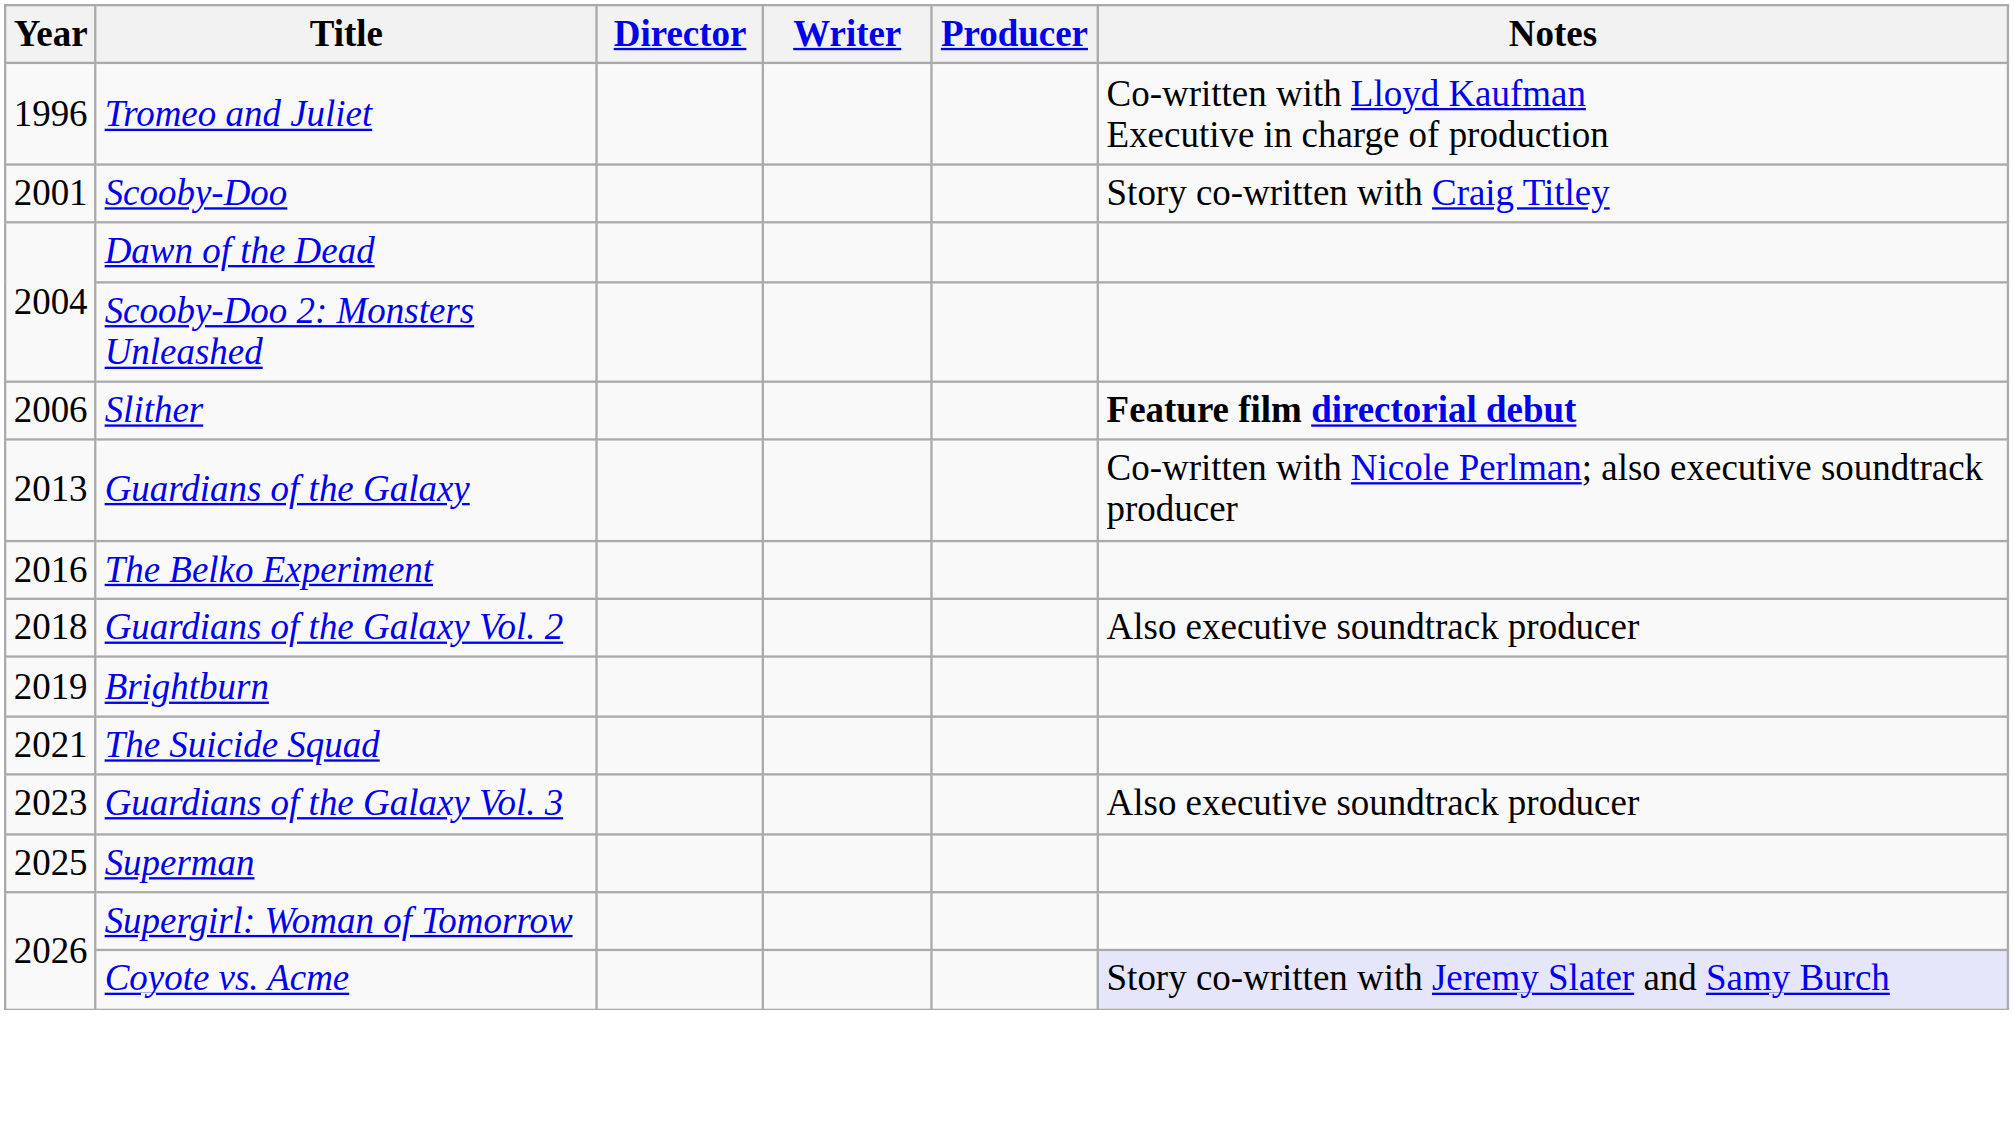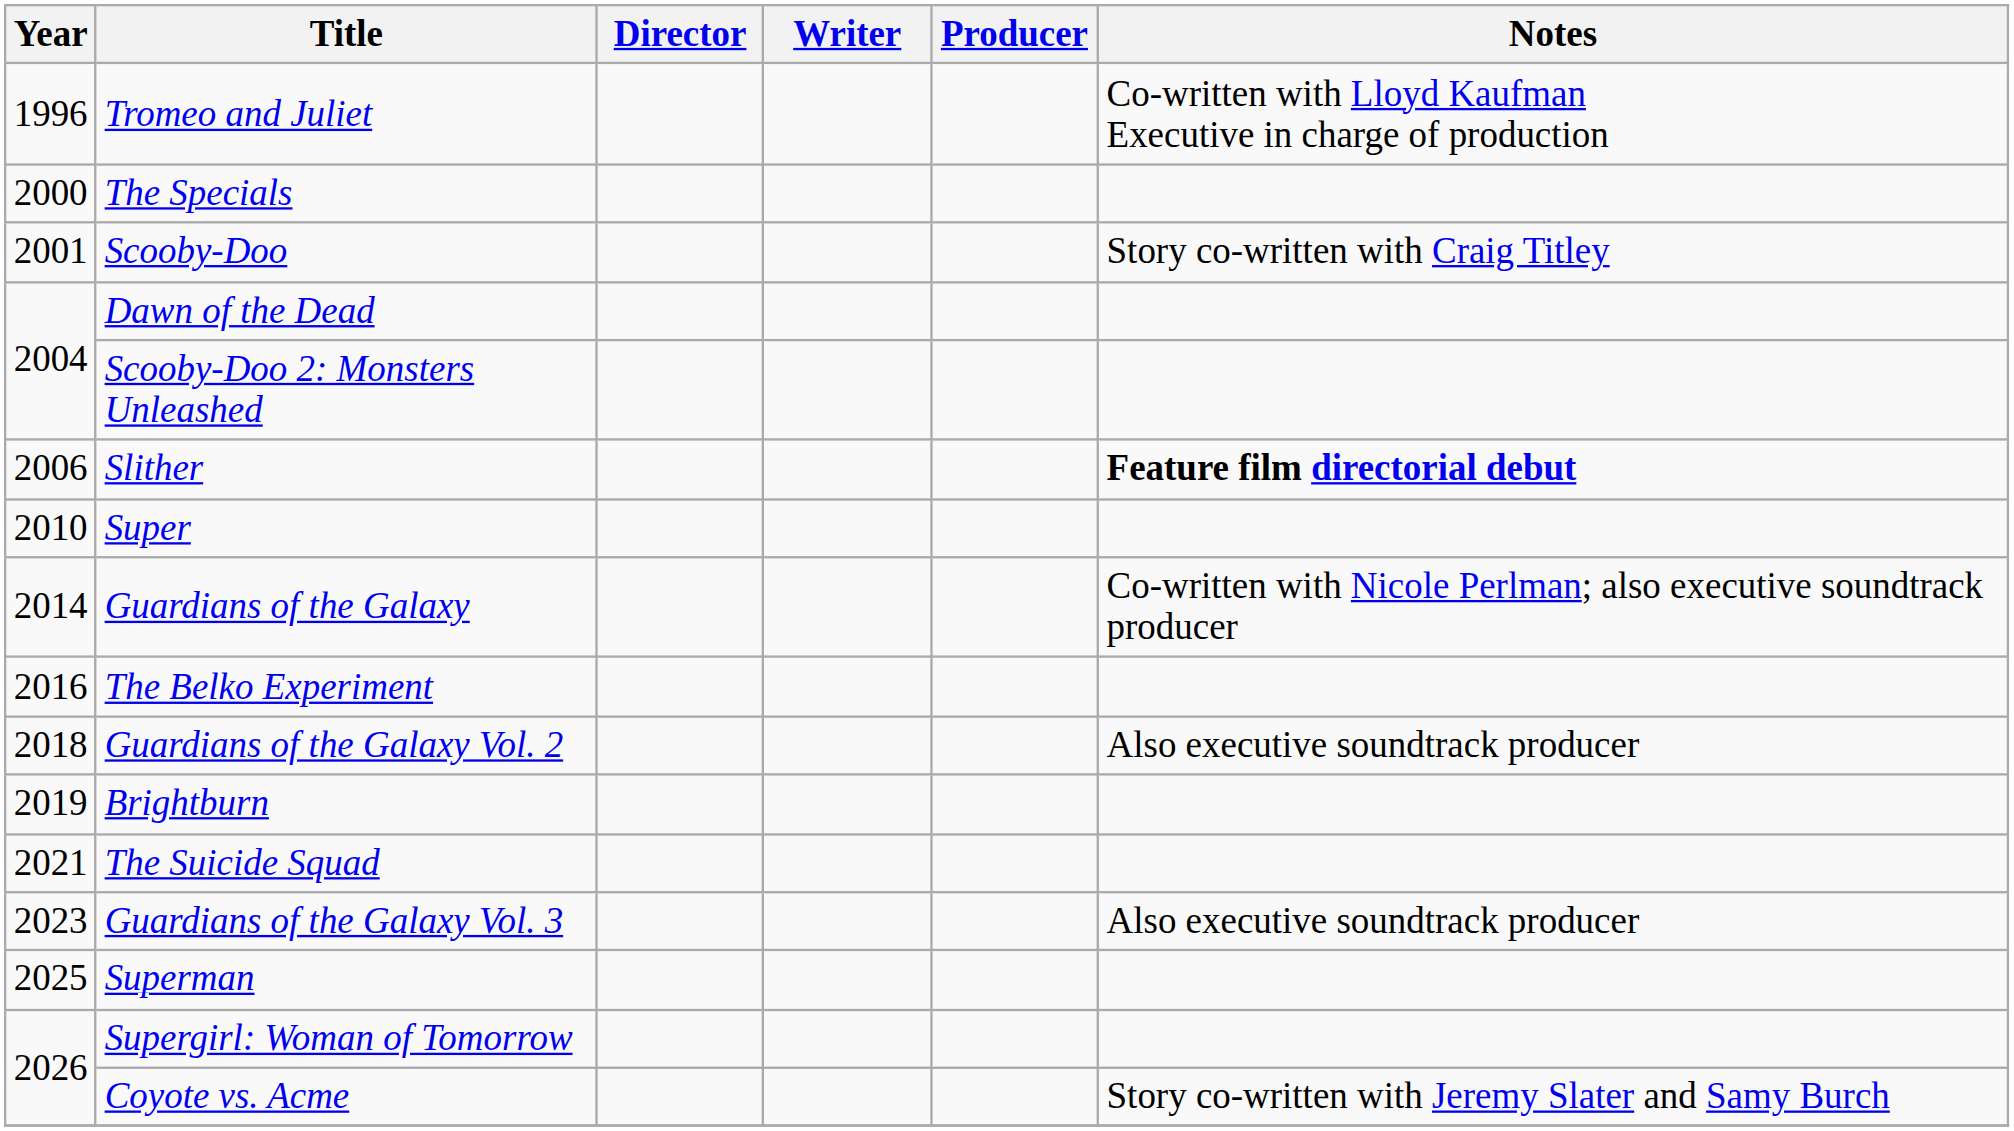+ row: 2000 | The Specials
+ row: 2010 | Super
Guardians of the Galaxy | Year: 2013 -> 2014
Coyote vs. Acme | Notes: lavender background -> no background
